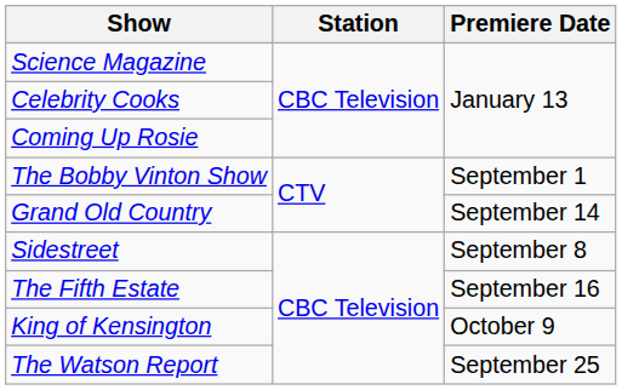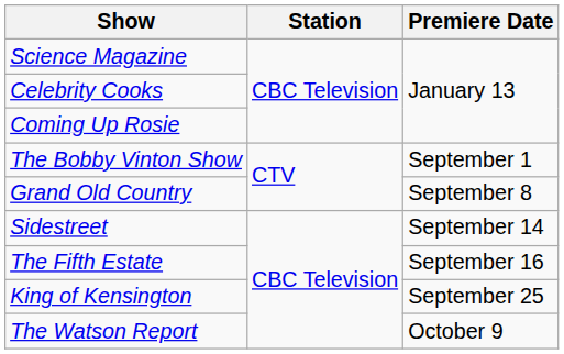Grand Old Country | Premiere Date: September 14 -> September 8
Sidestreet | Premiere Date: September 8 -> September 14
King of Kensington | Premiere Date: October 9 -> September 25
The Watson Report | Premiere Date: September 25 -> October 9
